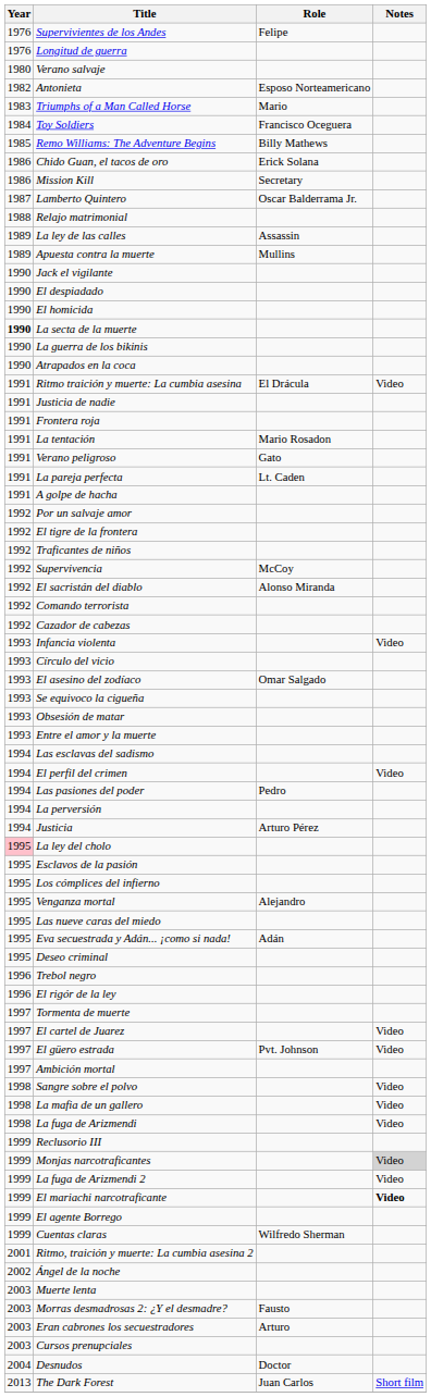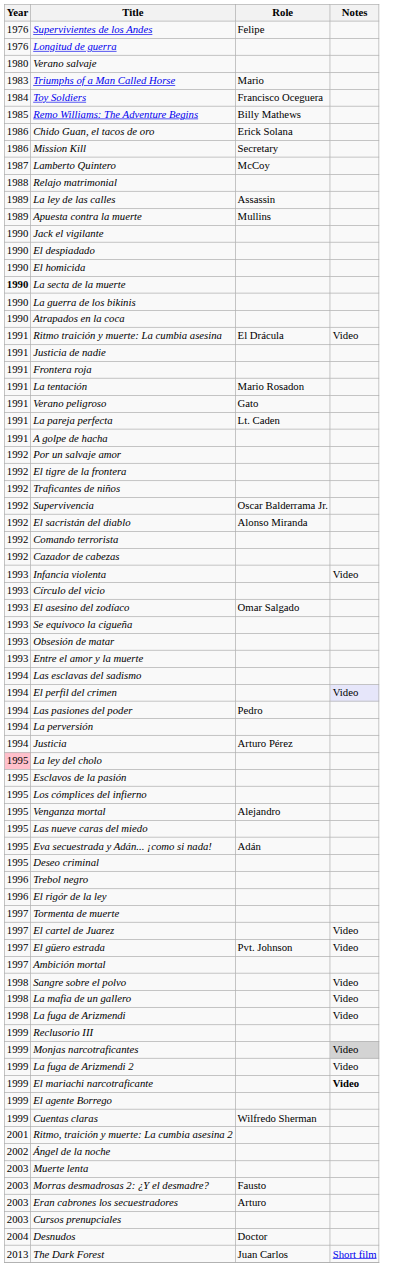- row: 1982 | Antonieta | Esposo Norteamericano
Lamberto Quintero | Role: Oscar Balderrama Jr. -> McCoy
Supervivencia | Role: McCoy -> Oscar Balderrama Jr.
El perfil del crimen | Notes: no background -> lavender background
